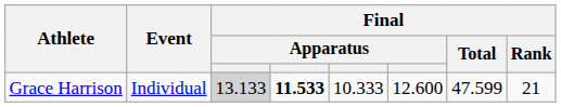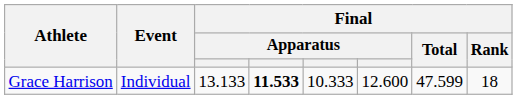Grace Harrison | column 3: lightgrey background -> no background
Grace Harrison | Final / Rank: 21 -> 18
